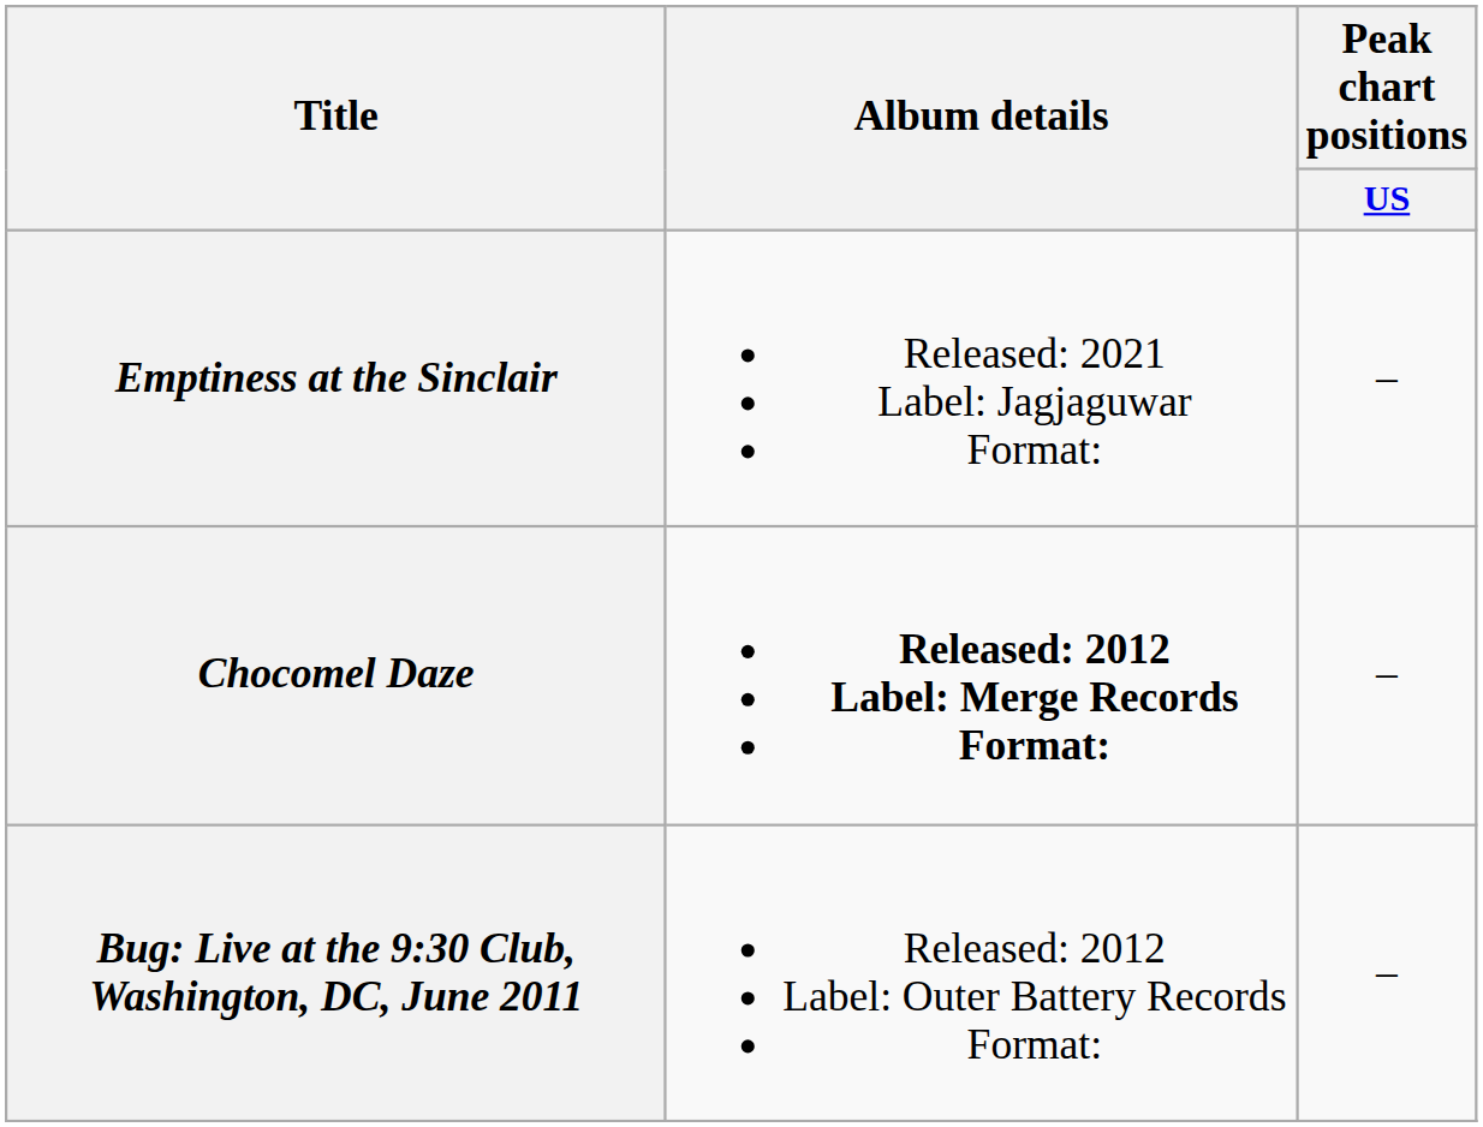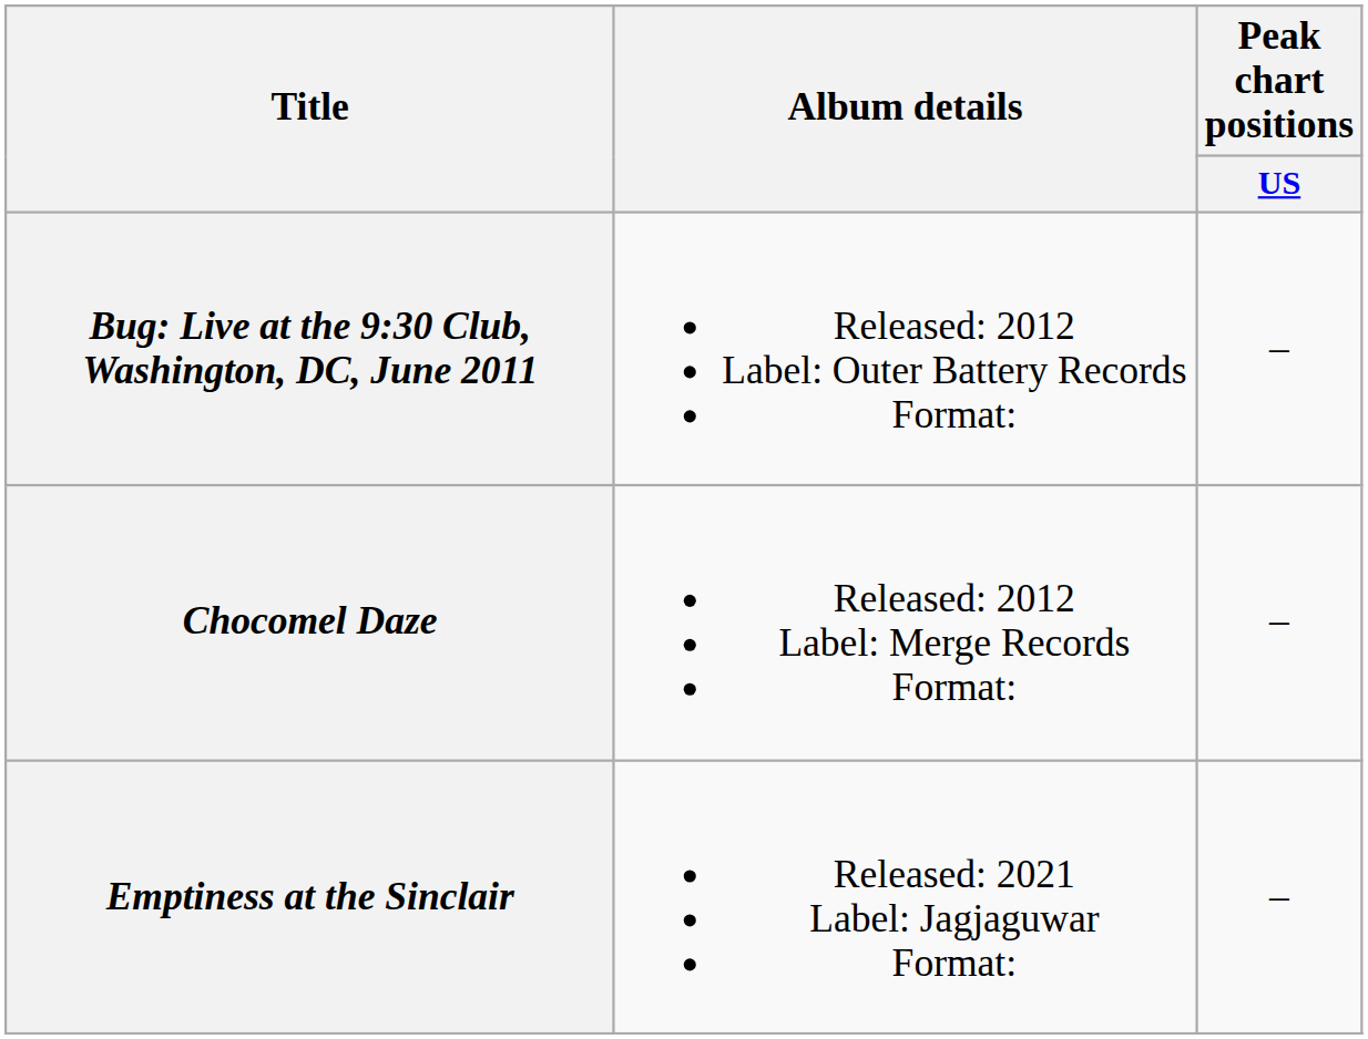rows swapped: Bug: Live at the 9:30 Club, Washington, DC, June 2011 <-> Emptiness at the Sinclair
Chocomel Daze | Album details: bold -> normal
